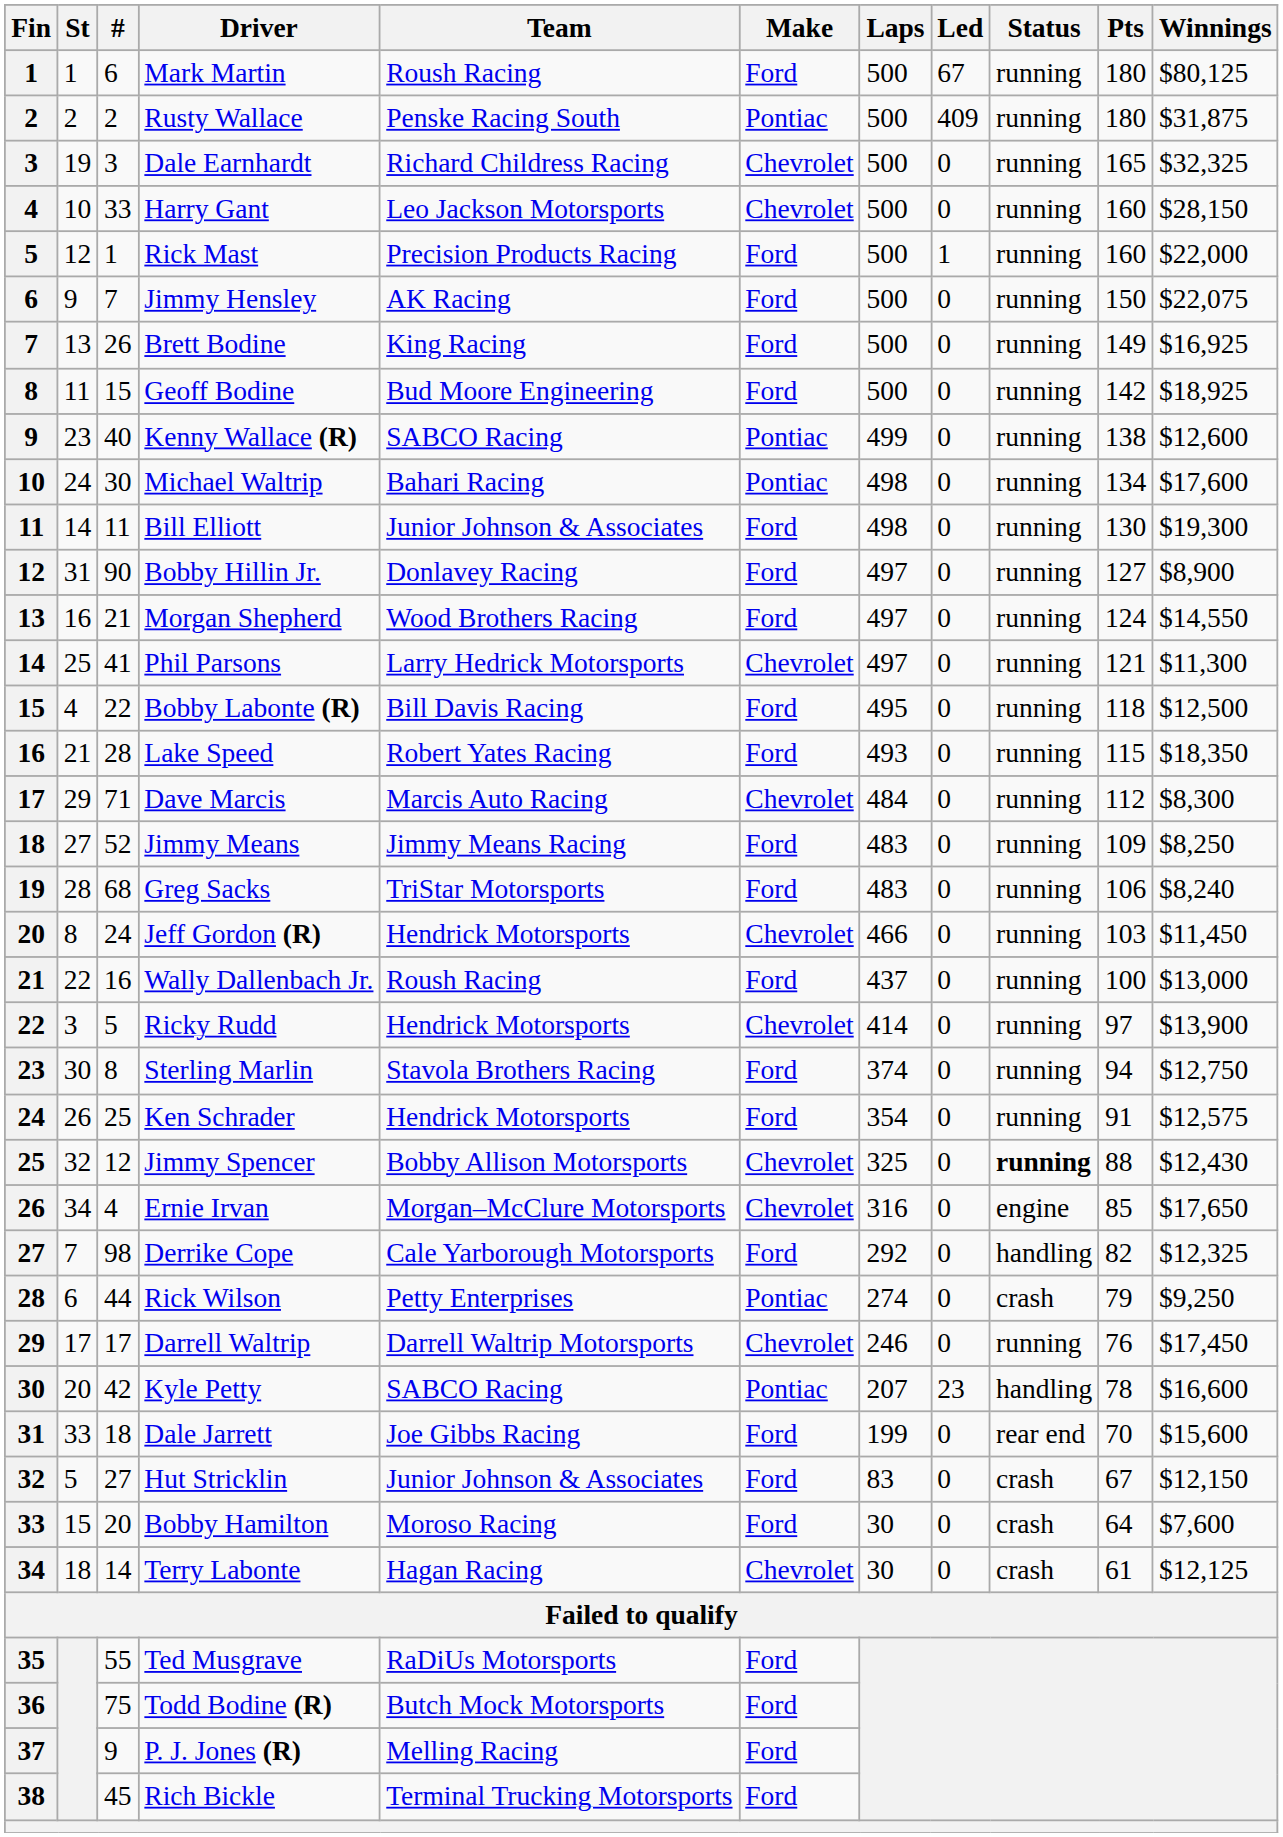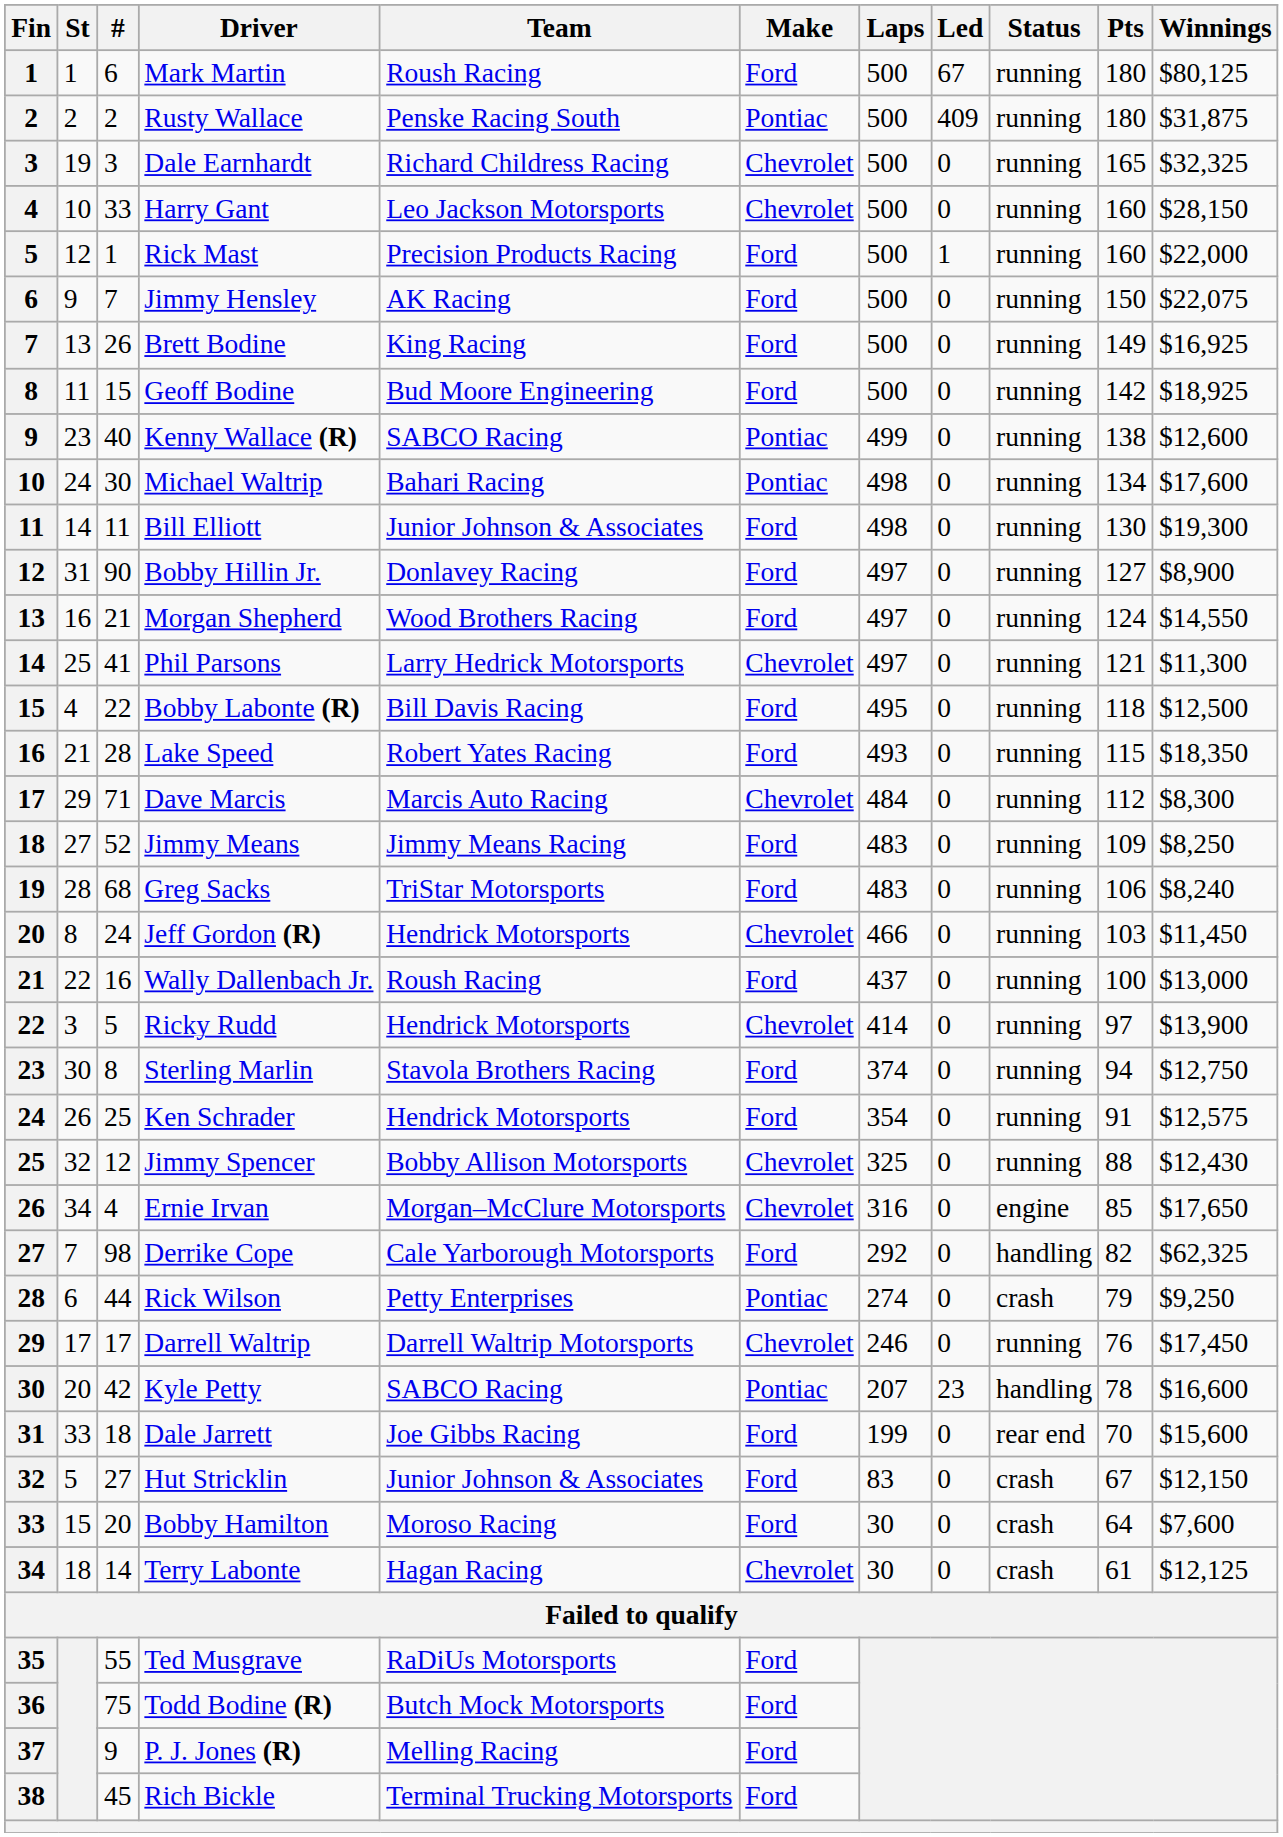Jimmy Spencer | Status: bold -> normal
Derrike Cope | Winnings: $12,325 -> $62,325
